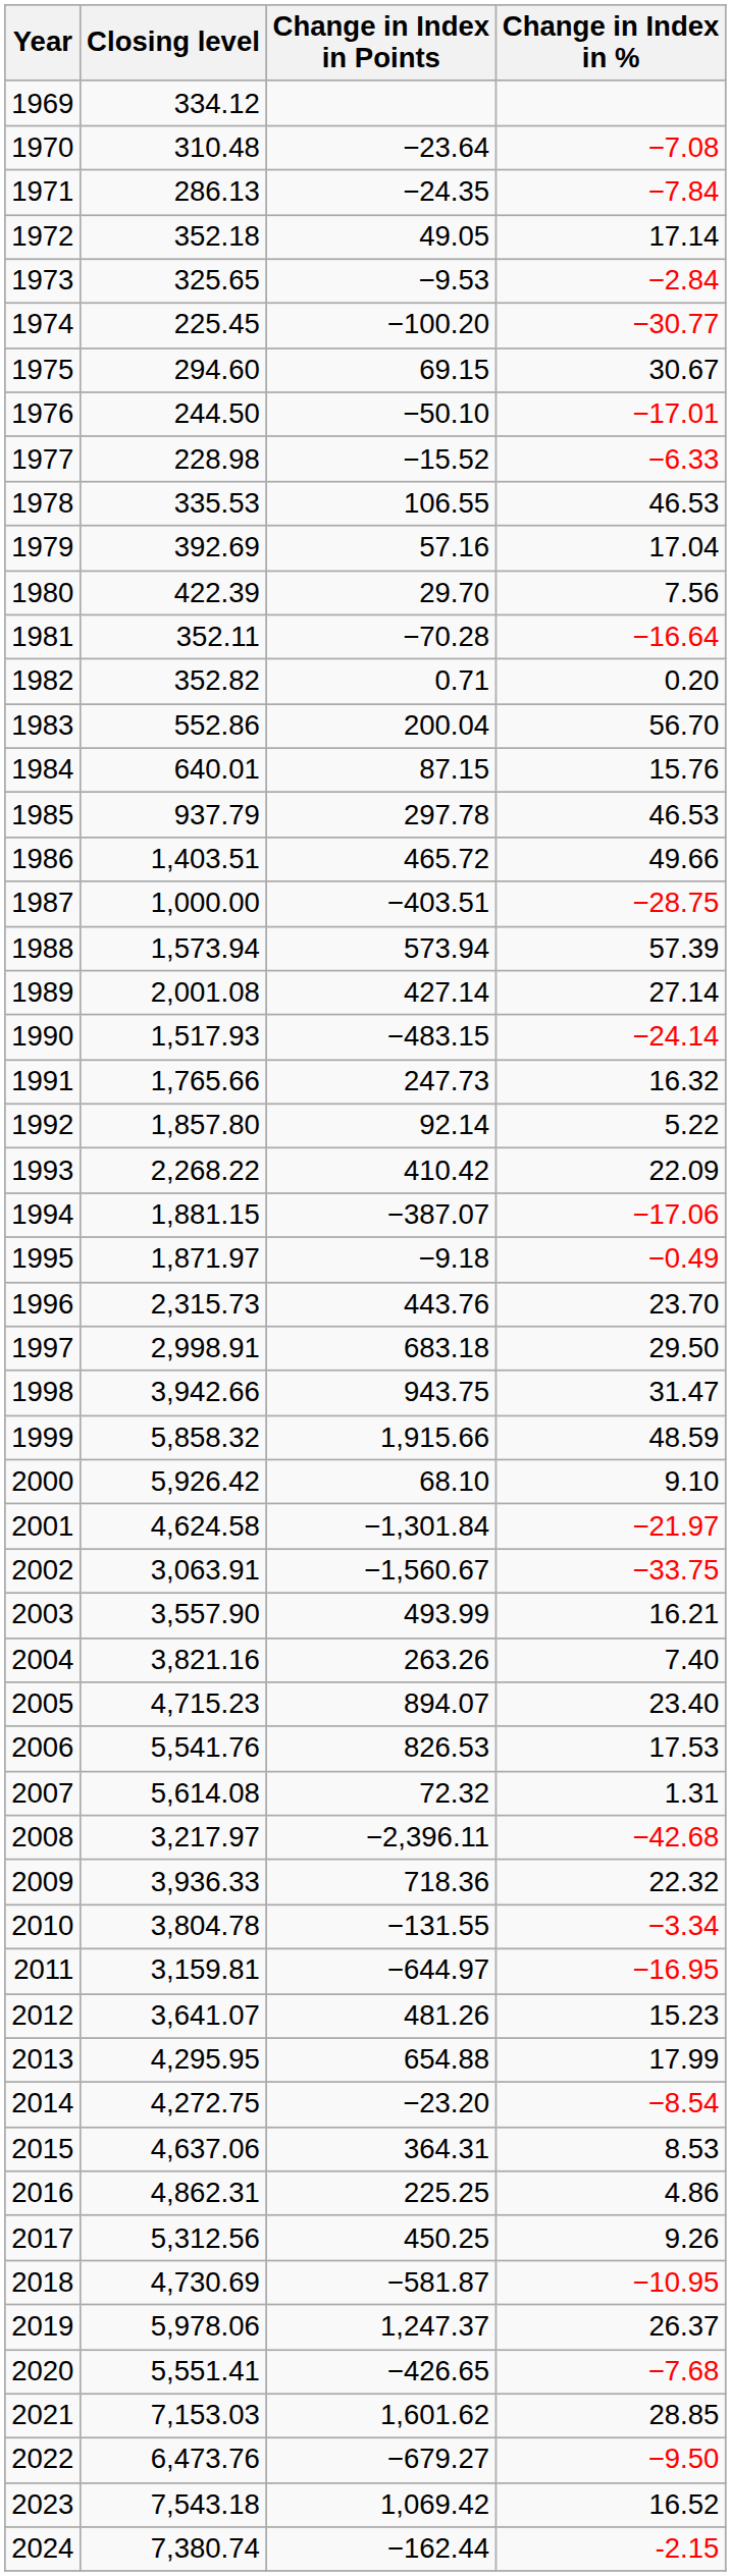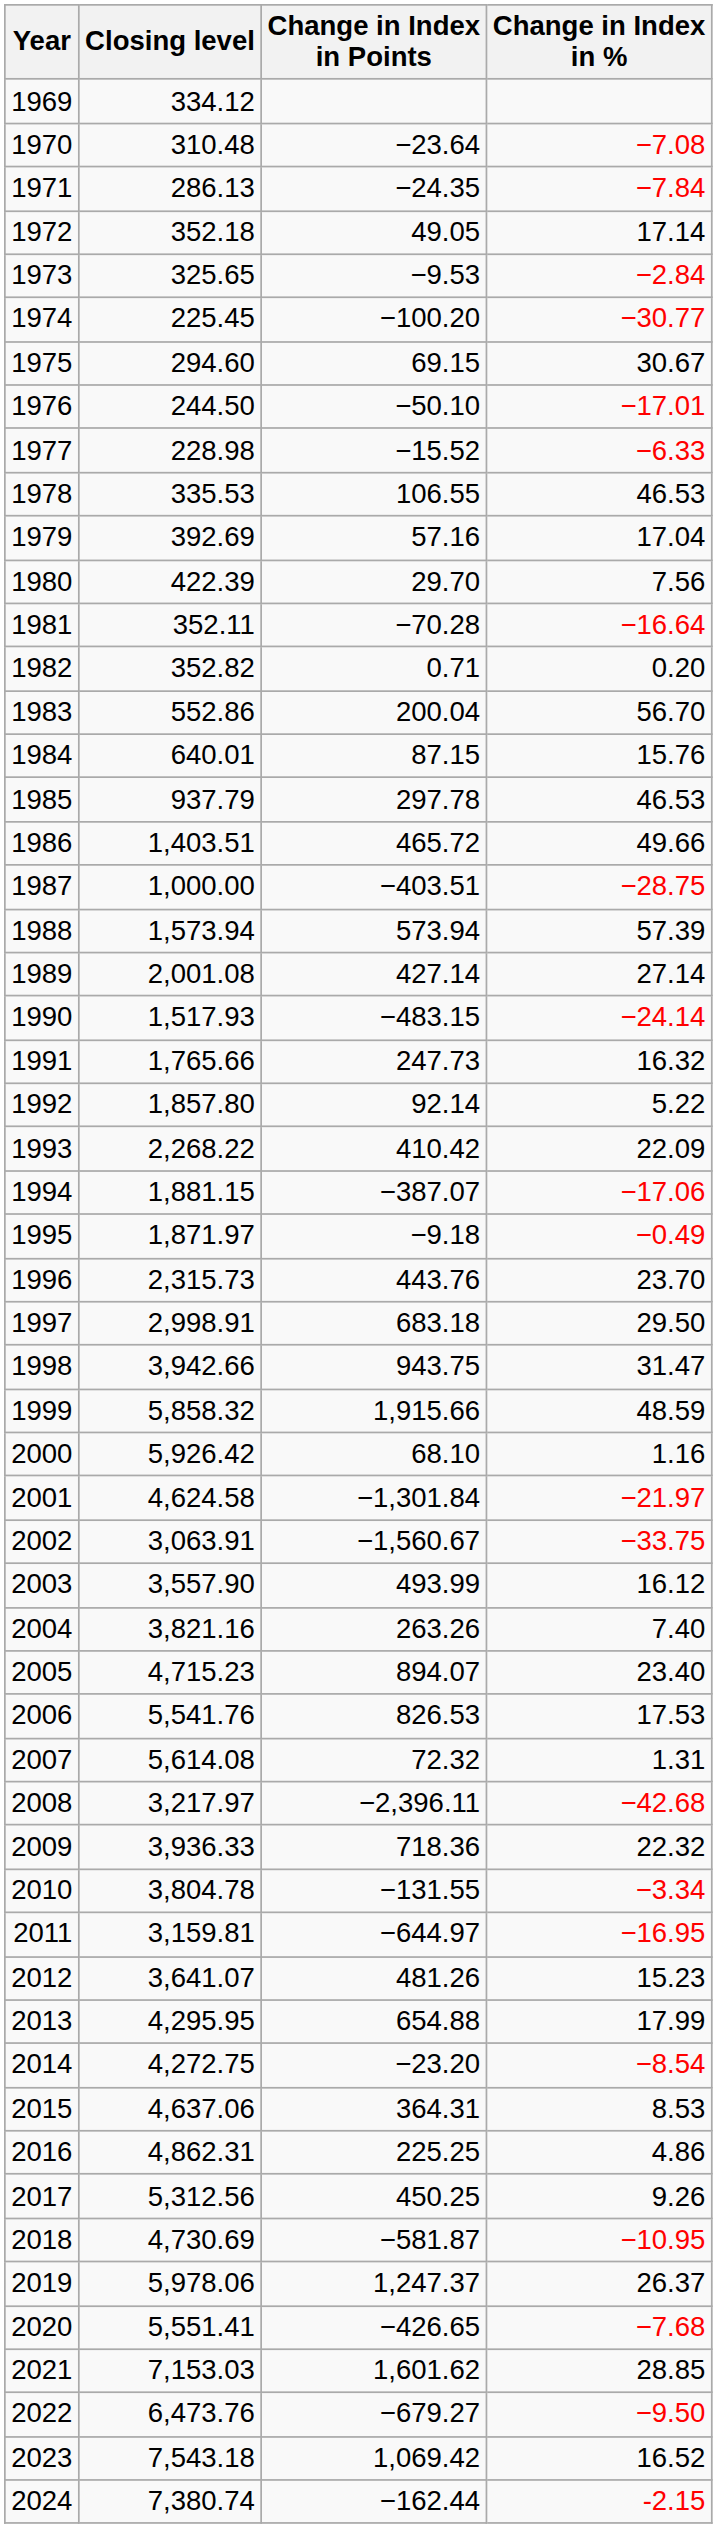2000 | Change in Index in %: 9.10 -> 1.16
2003 | Change in Index in %: 16.21 -> 16.12
